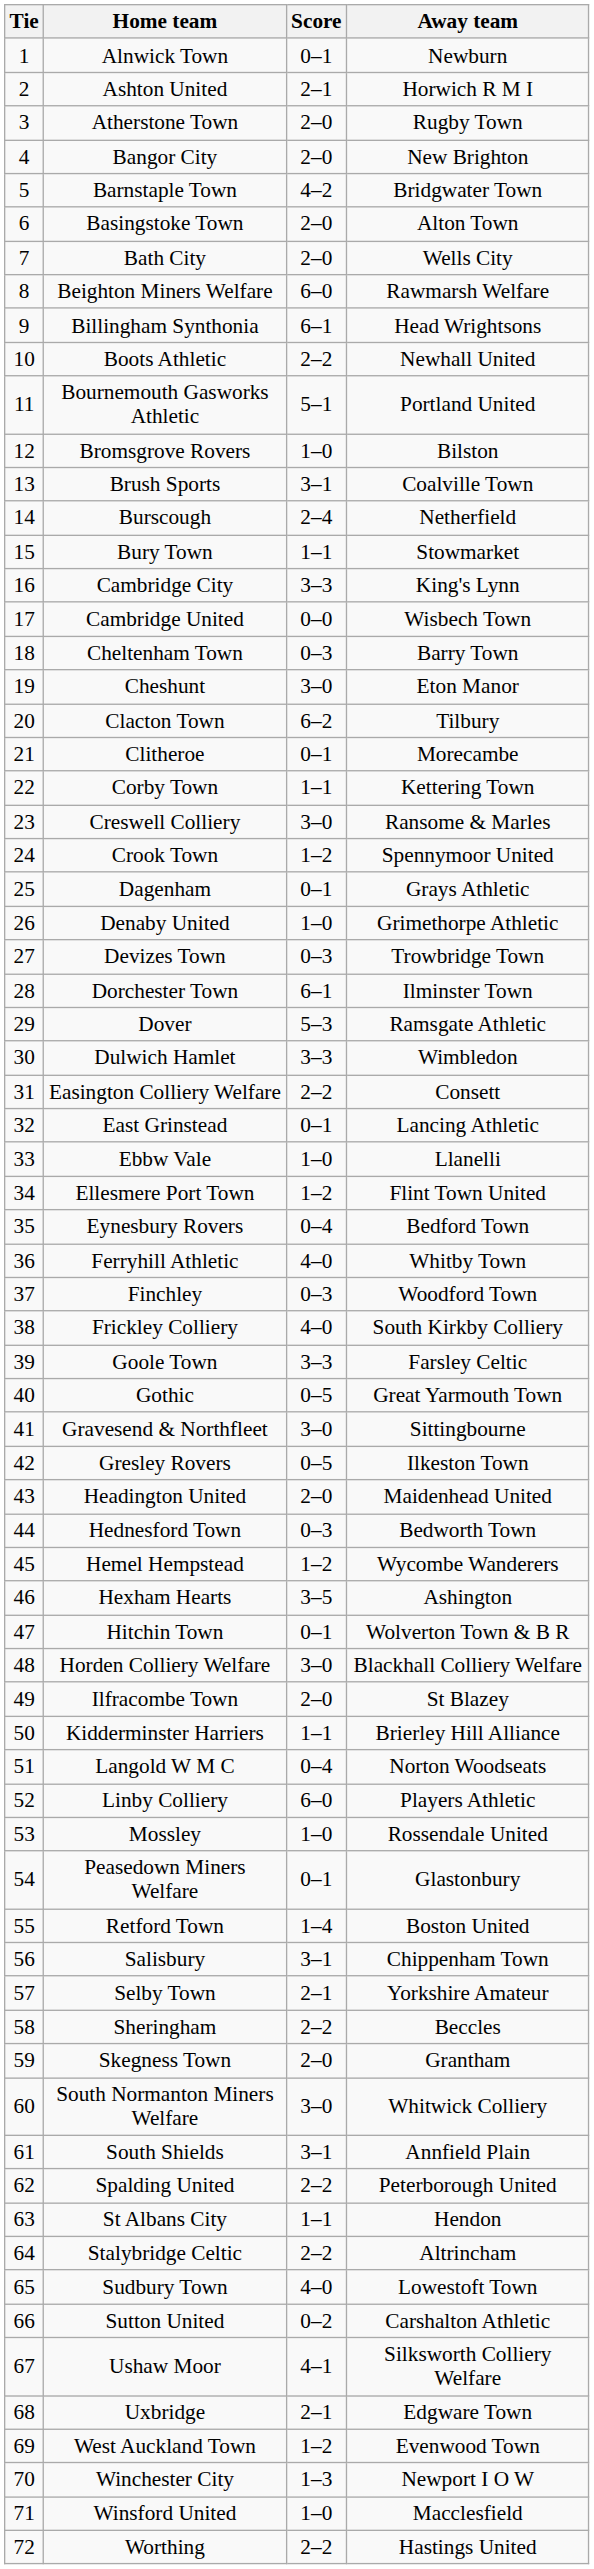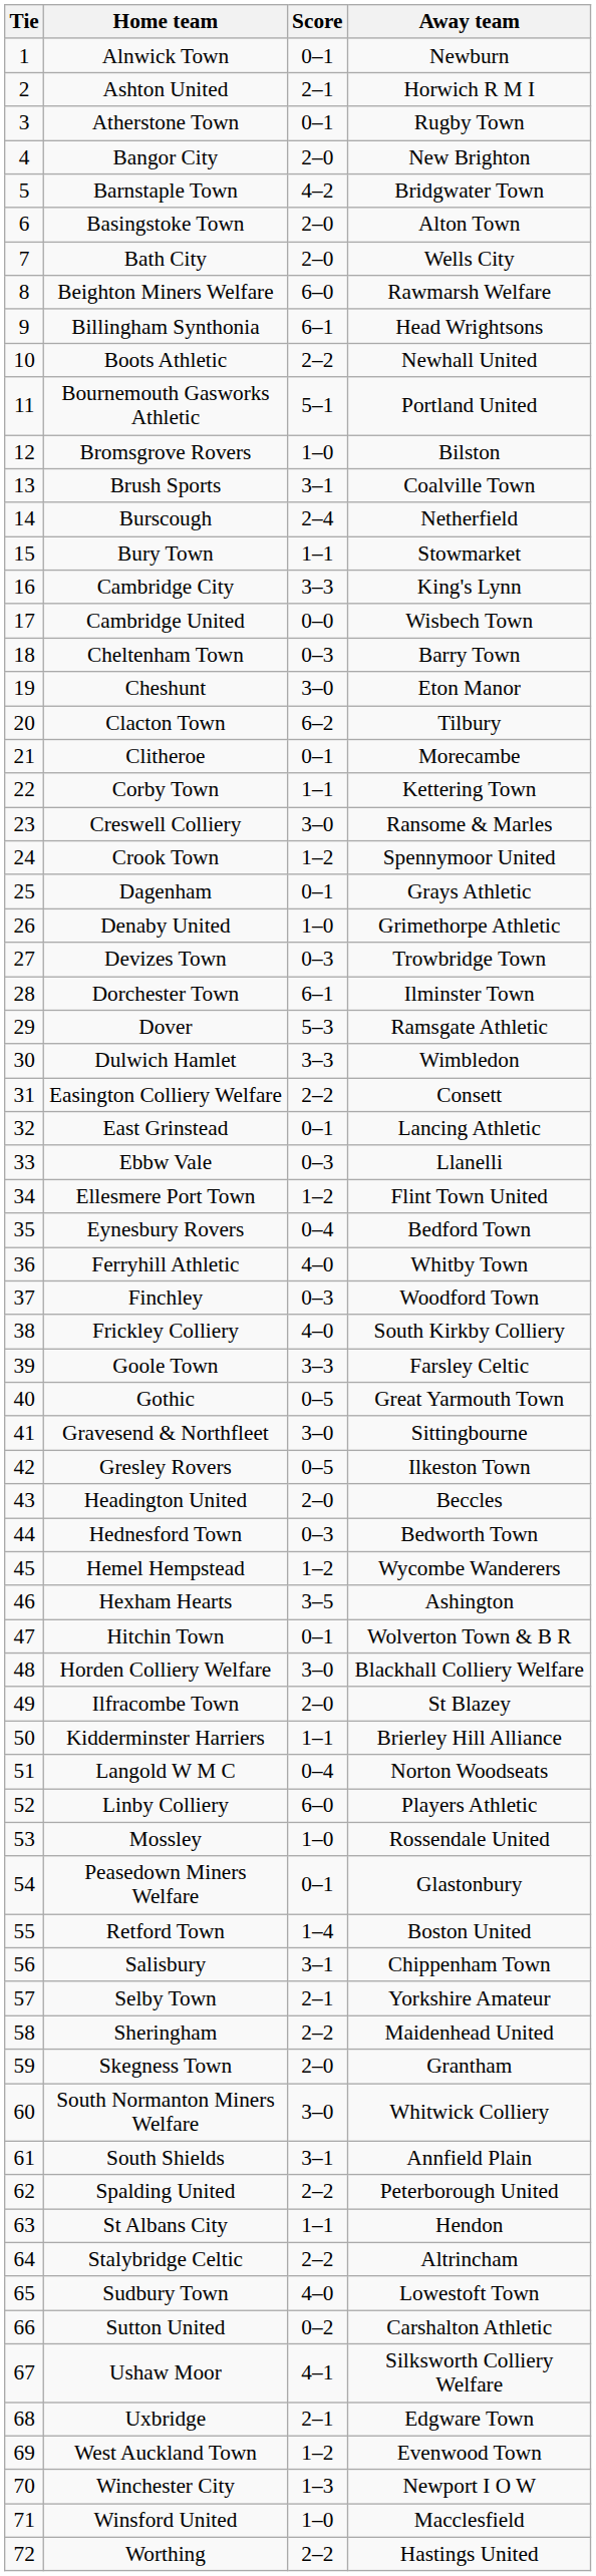Atherstone Town | Score: 2–0 -> 0–1
Ebbw Vale | Score: 1–0 -> 0–3
Headington United | Away team: Maidenhead United -> Beccles
Sheringham | Away team: Beccles -> Maidenhead United
